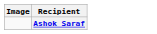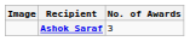+ column: No. of Awards | 3
